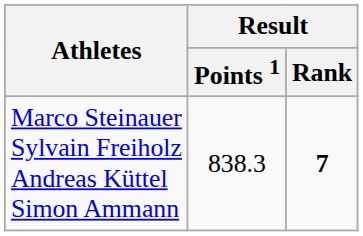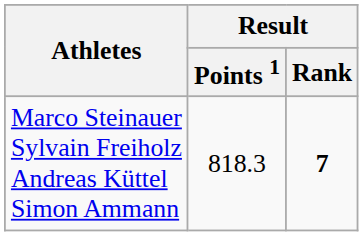Marco Steinauer Sylvain Freiholz Andreas Küttel Simon Ammann | Result / Points 1: 838.3 -> 818.3
